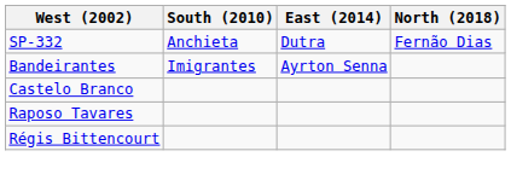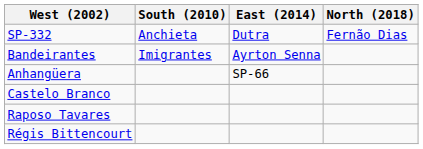+ row: Anhangüera | SP-66
